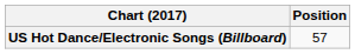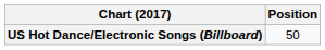US Hot Dance/Electronic Songs (Billboard) | Position: 57 -> 50
